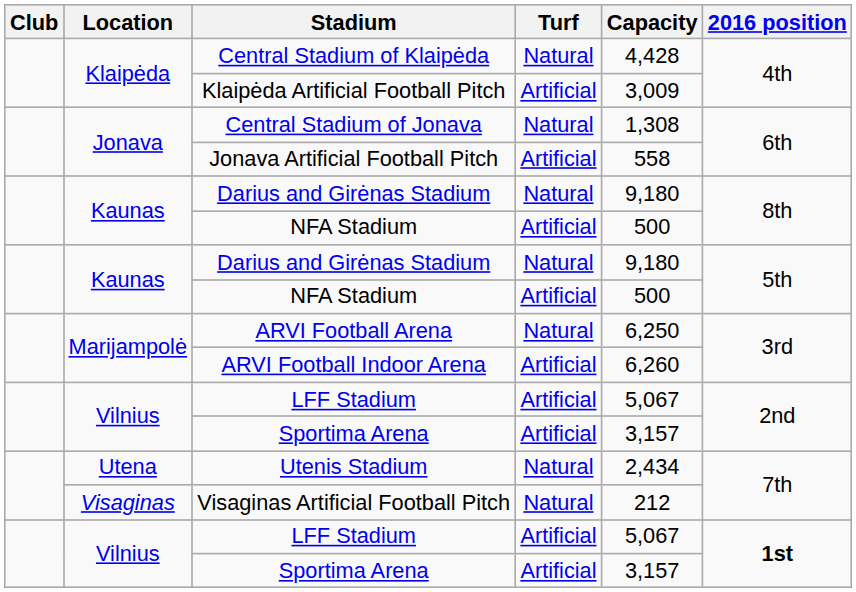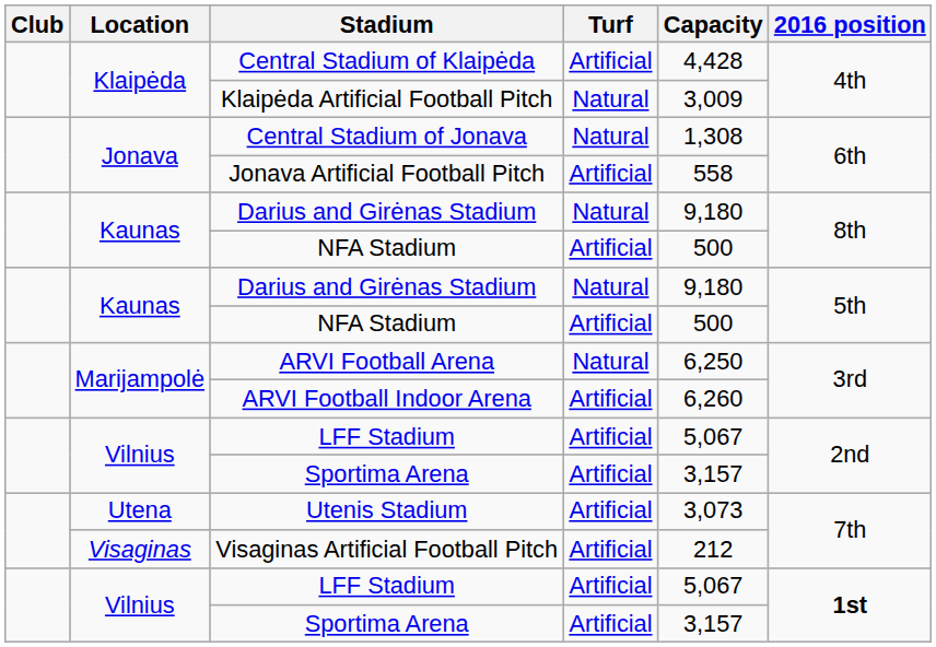Central Stadium of Klaipėda | Turf: Natural -> Artificial
Klaipėda Artificial Football Pitch | Turf: Artificial -> Natural
Utenis Stadium | Turf: Natural -> Artificial
Utenis Stadium | Capacity: 2,434 -> 3,073
Visaginas Artificial Football Pitch | Turf: Natural -> Artificial
